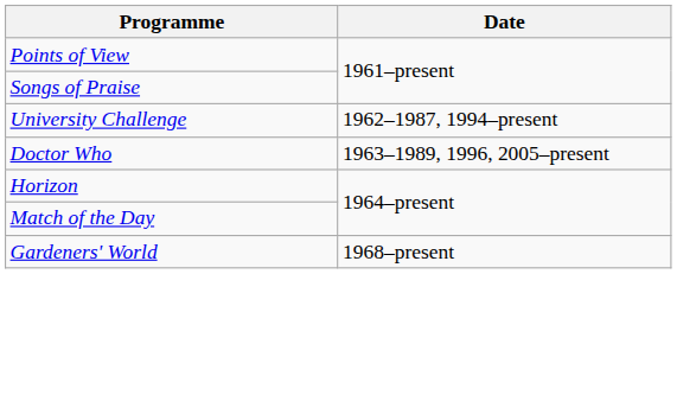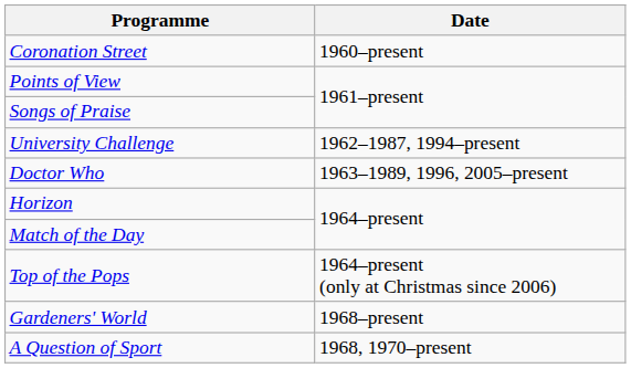+ row: Coronation Street | 1960–present
+ row: Top of the Pops | 1964–present (only at Christmas since 2006)
+ row: A Question of Sport | 1968, 1970–present
